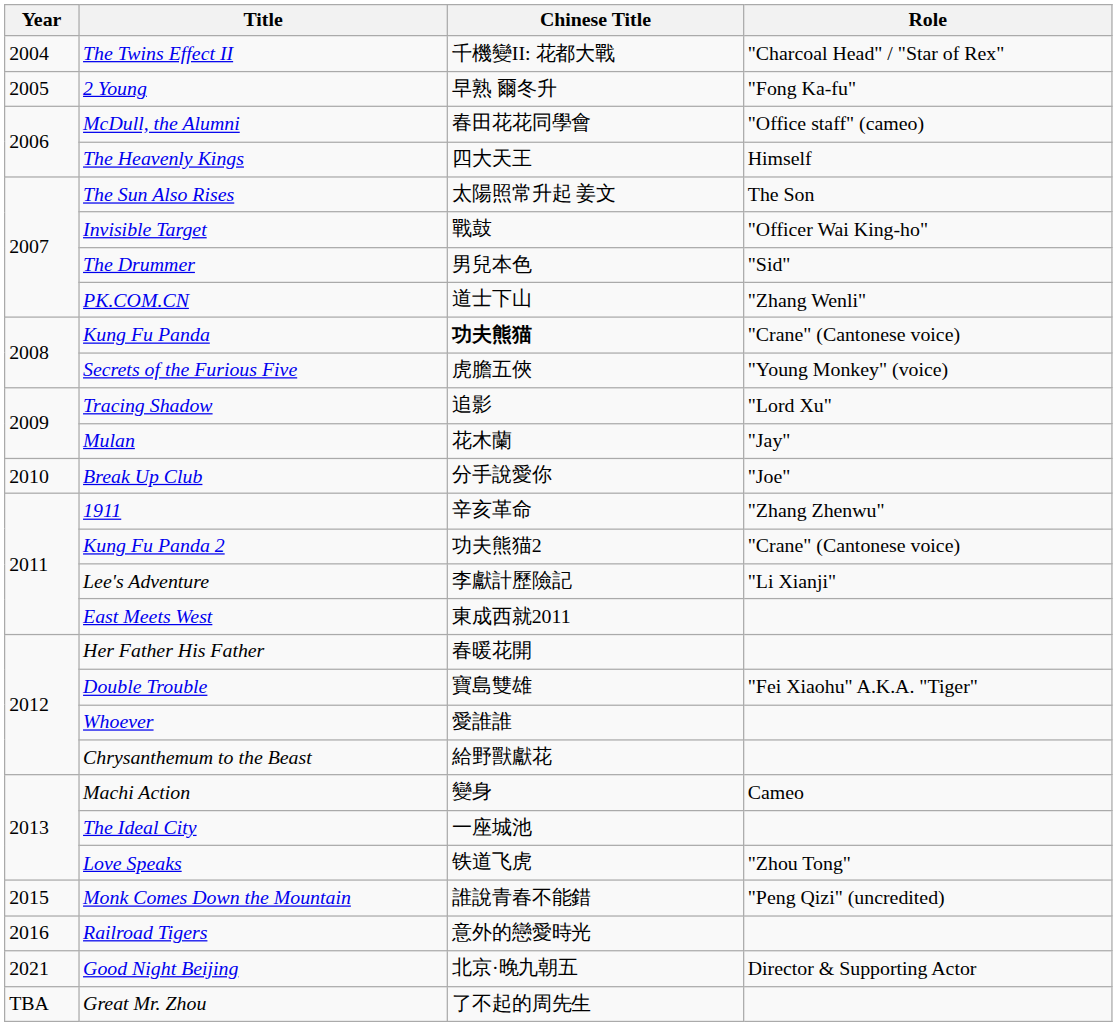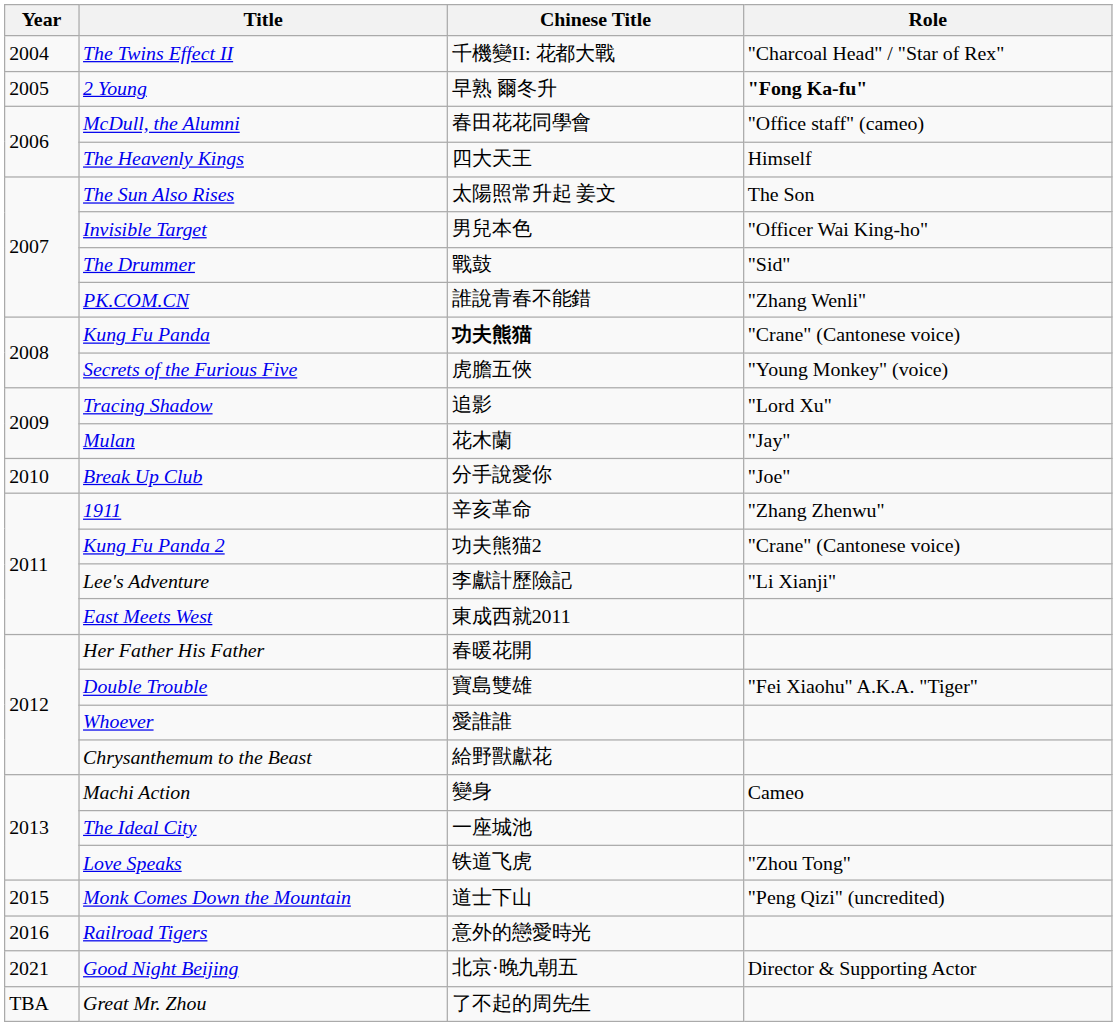2 Young | Role: normal -> bold
Invisible Target | Chinese Title: 戰鼓 -> 男兒本色
The Drummer | Chinese Title: 男兒本色 -> 戰鼓
PK.COM.CN | Chinese Title: 道士下山 -> 誰說青春不能錯
Monk Comes Down the Mountain | Chinese Title: 誰說青春不能錯 -> 道士下山
